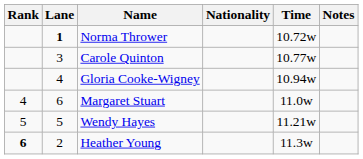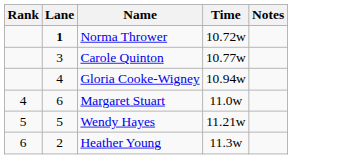- column: Nationality
Heather Young | Rank: bold -> normal
